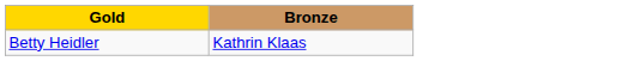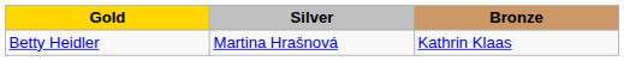+ column: Silver | Martina Hrašnová
